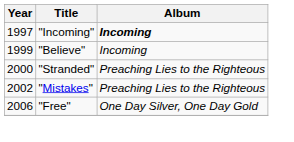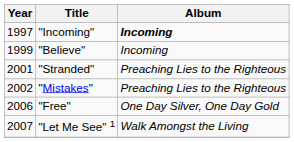"Stranded" | Year: 2000 -> 2001
+ row: 2007 | "Let Me See" 1 | Walk Amongst the Living
